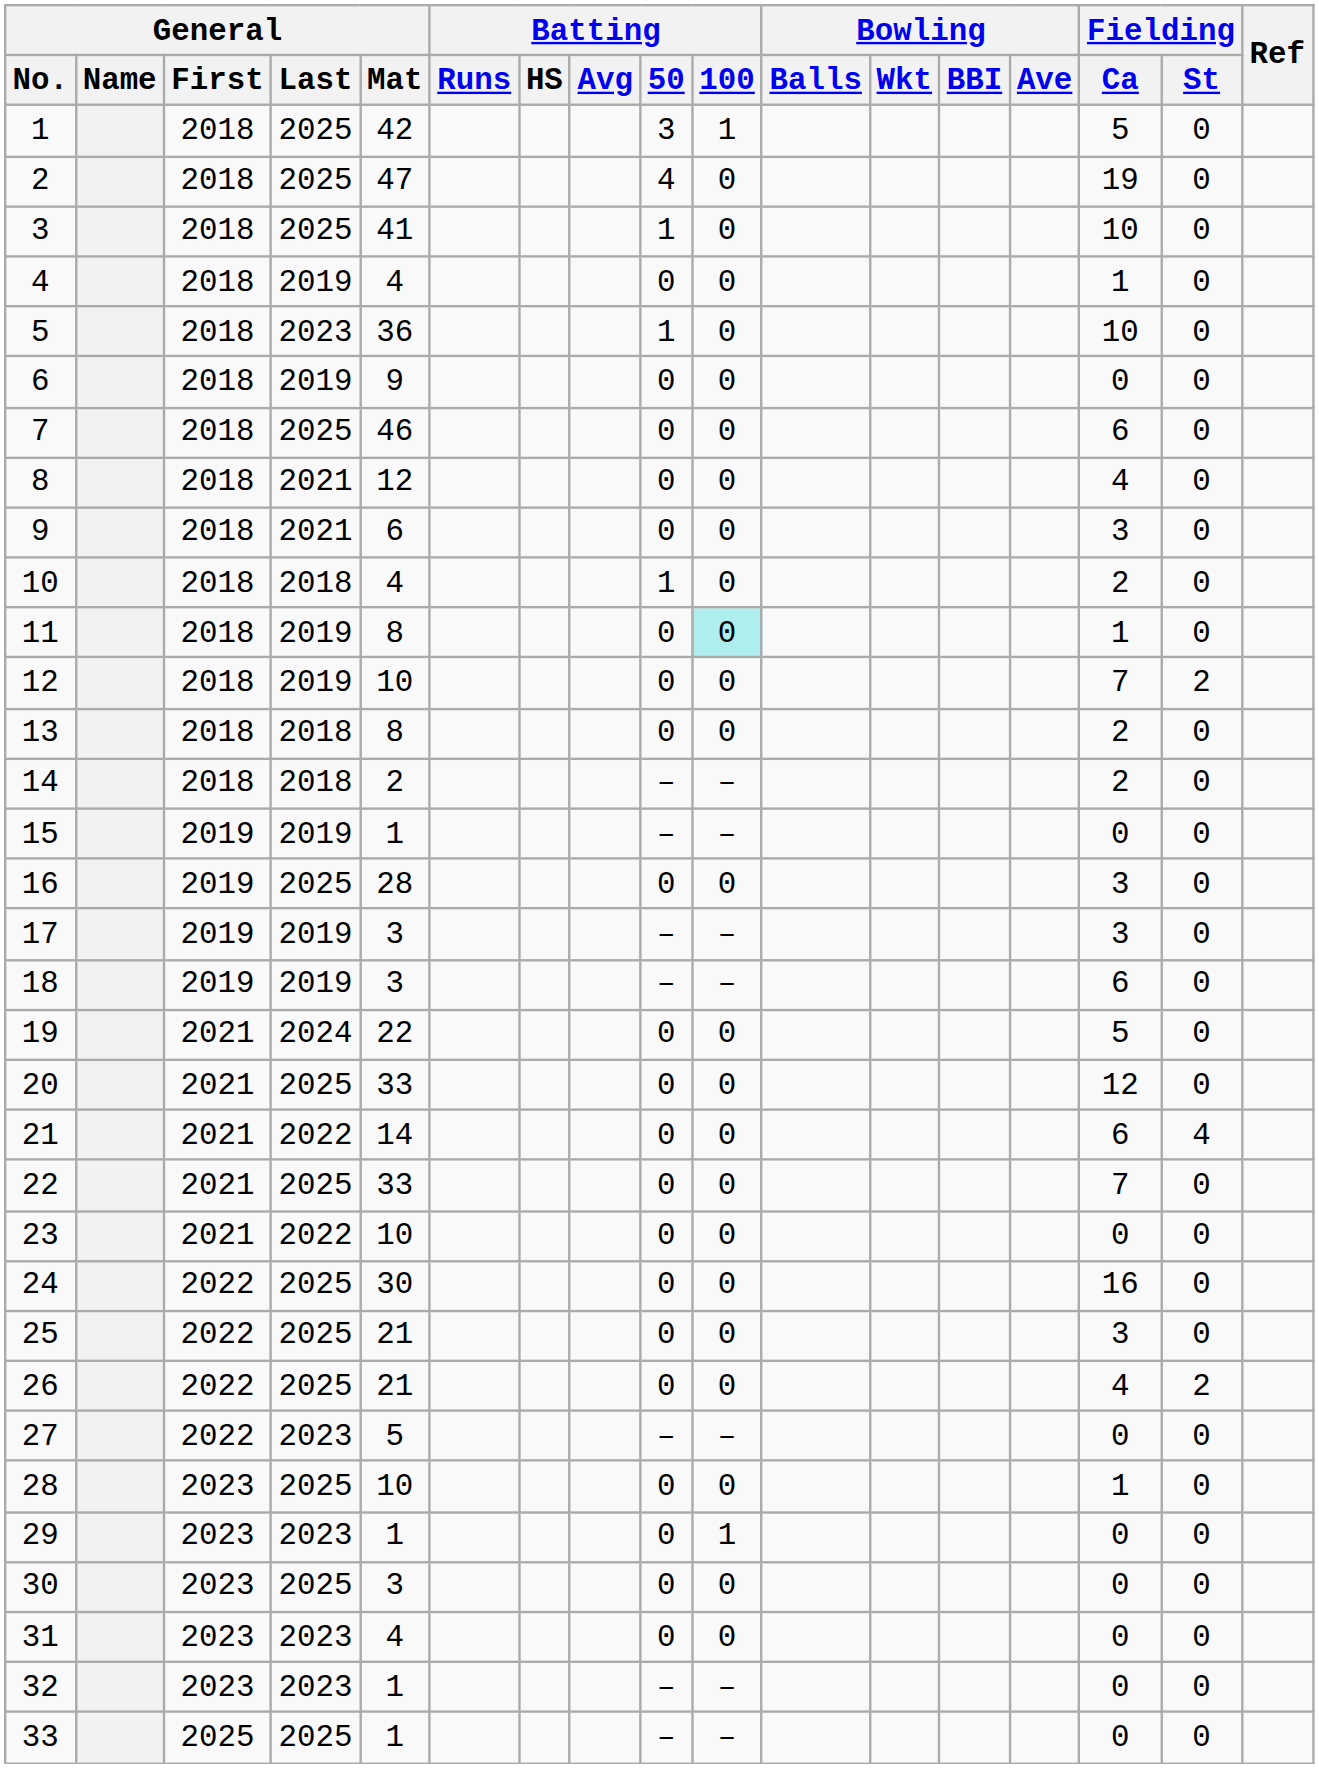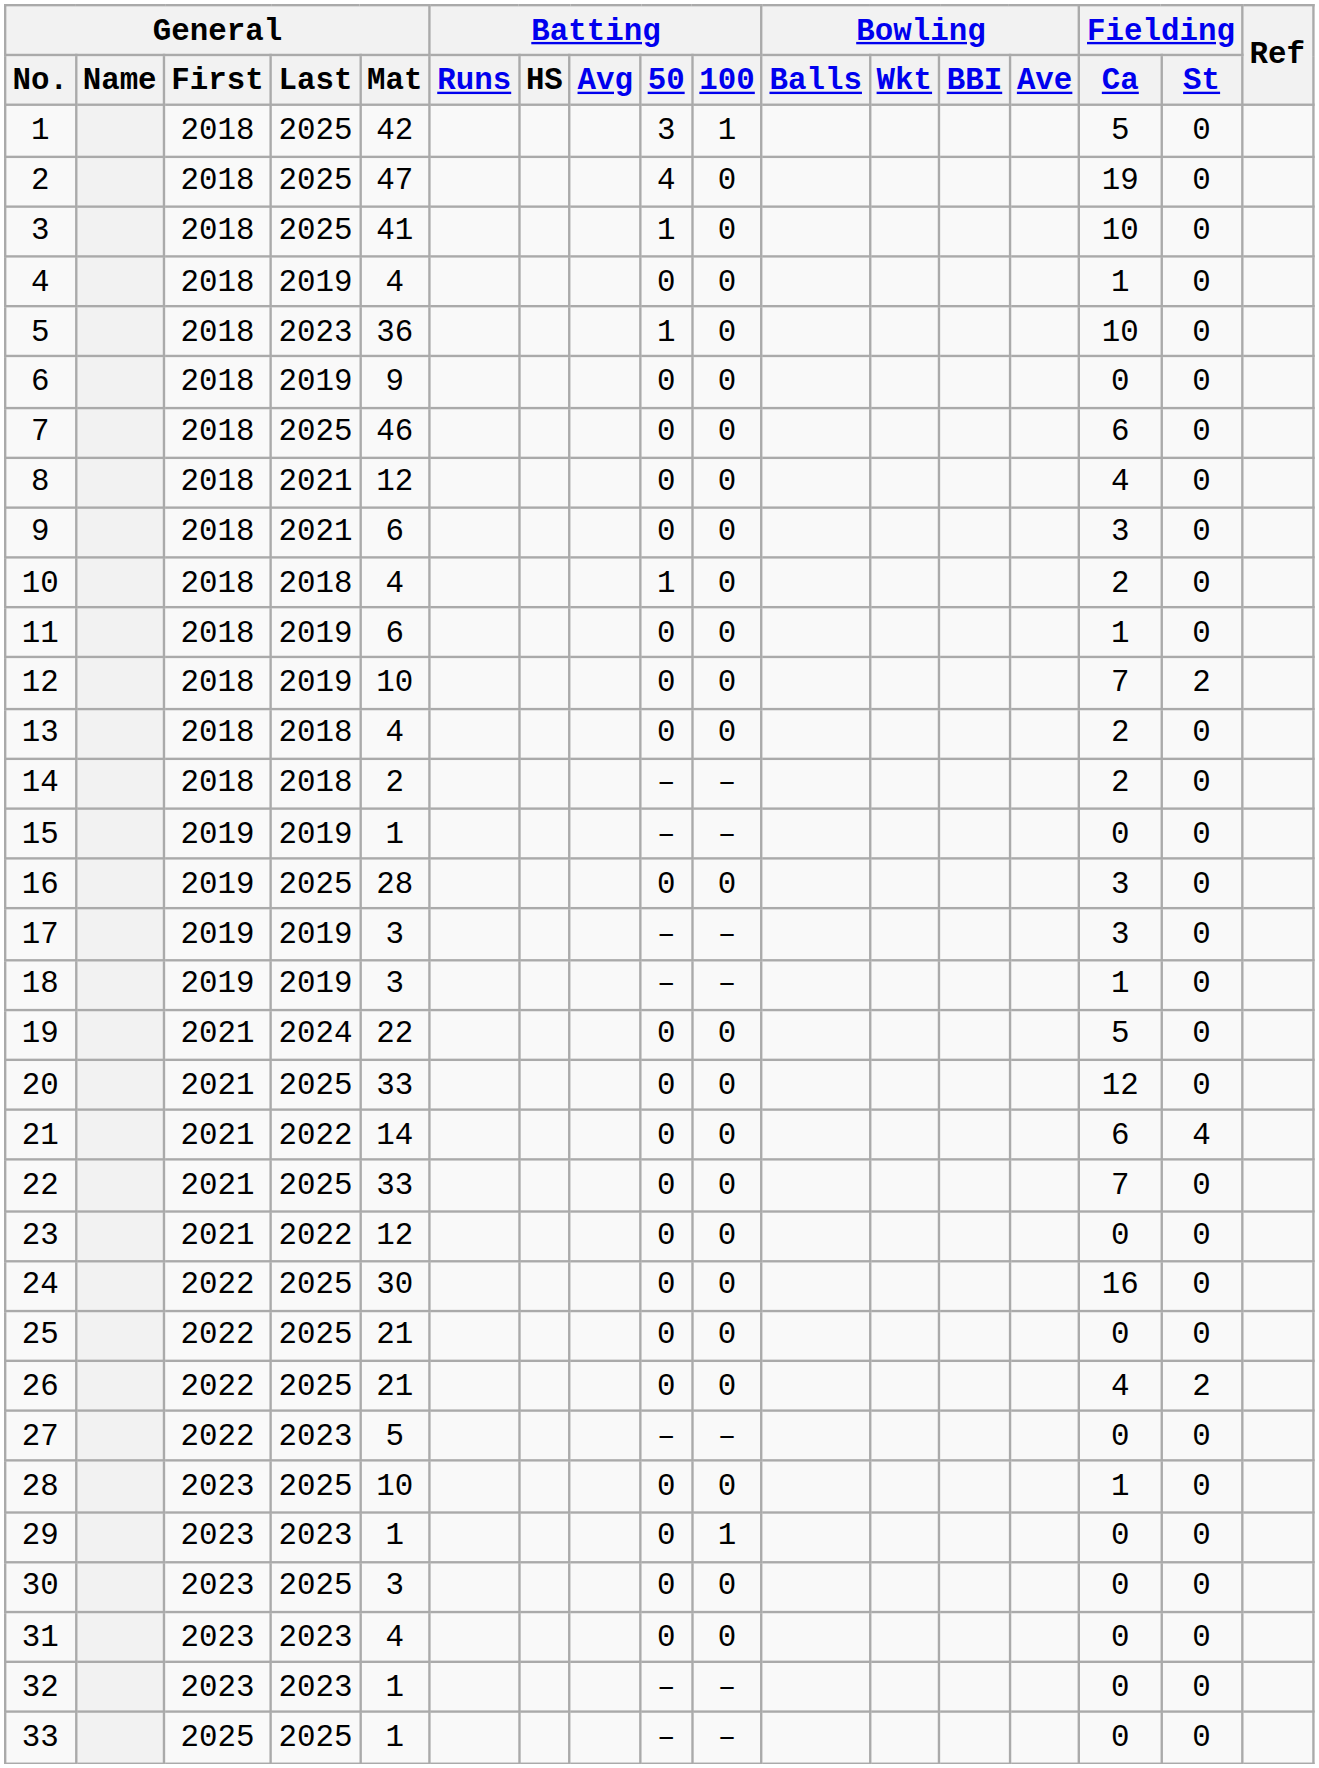11 | General / Mat: 8 -> 6
11 | Batting / 100: paleturquoise background -> no background
13 | General / Mat: 8 -> 4
18 | Fielding / Ca: 6 -> 1
23 | General / Mat: 10 -> 12
25 | Fielding / Ca: 3 -> 0
